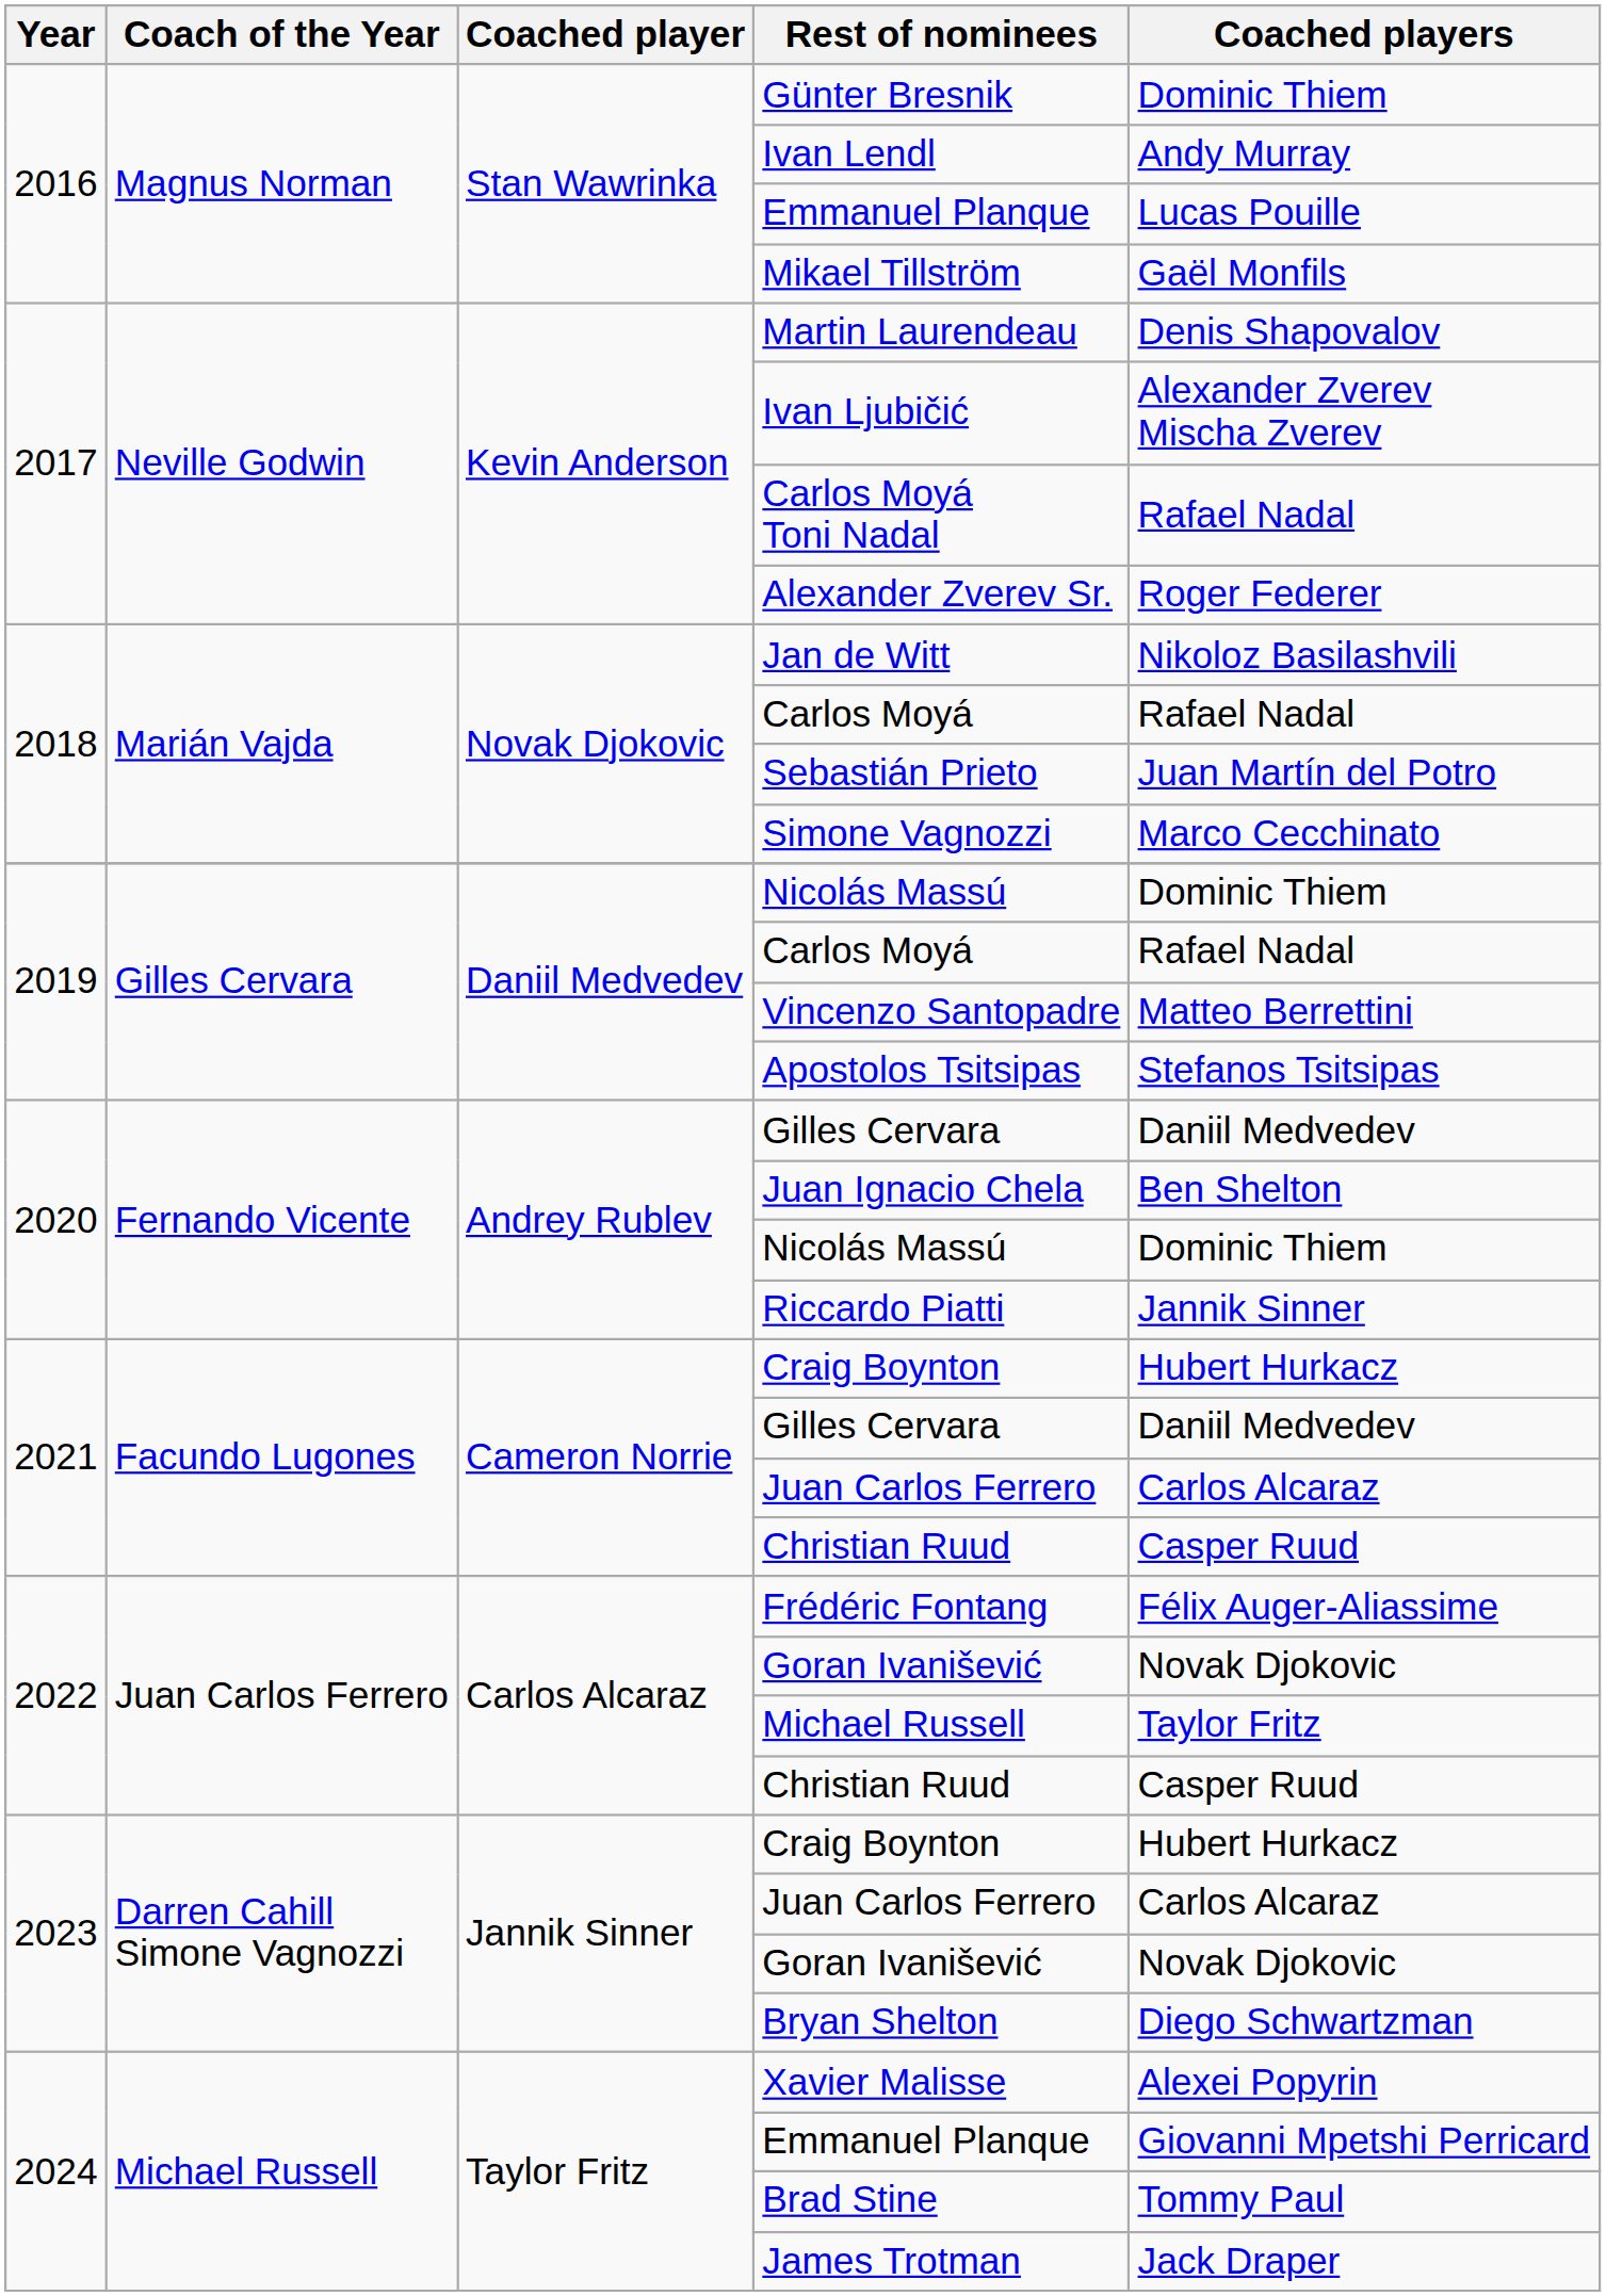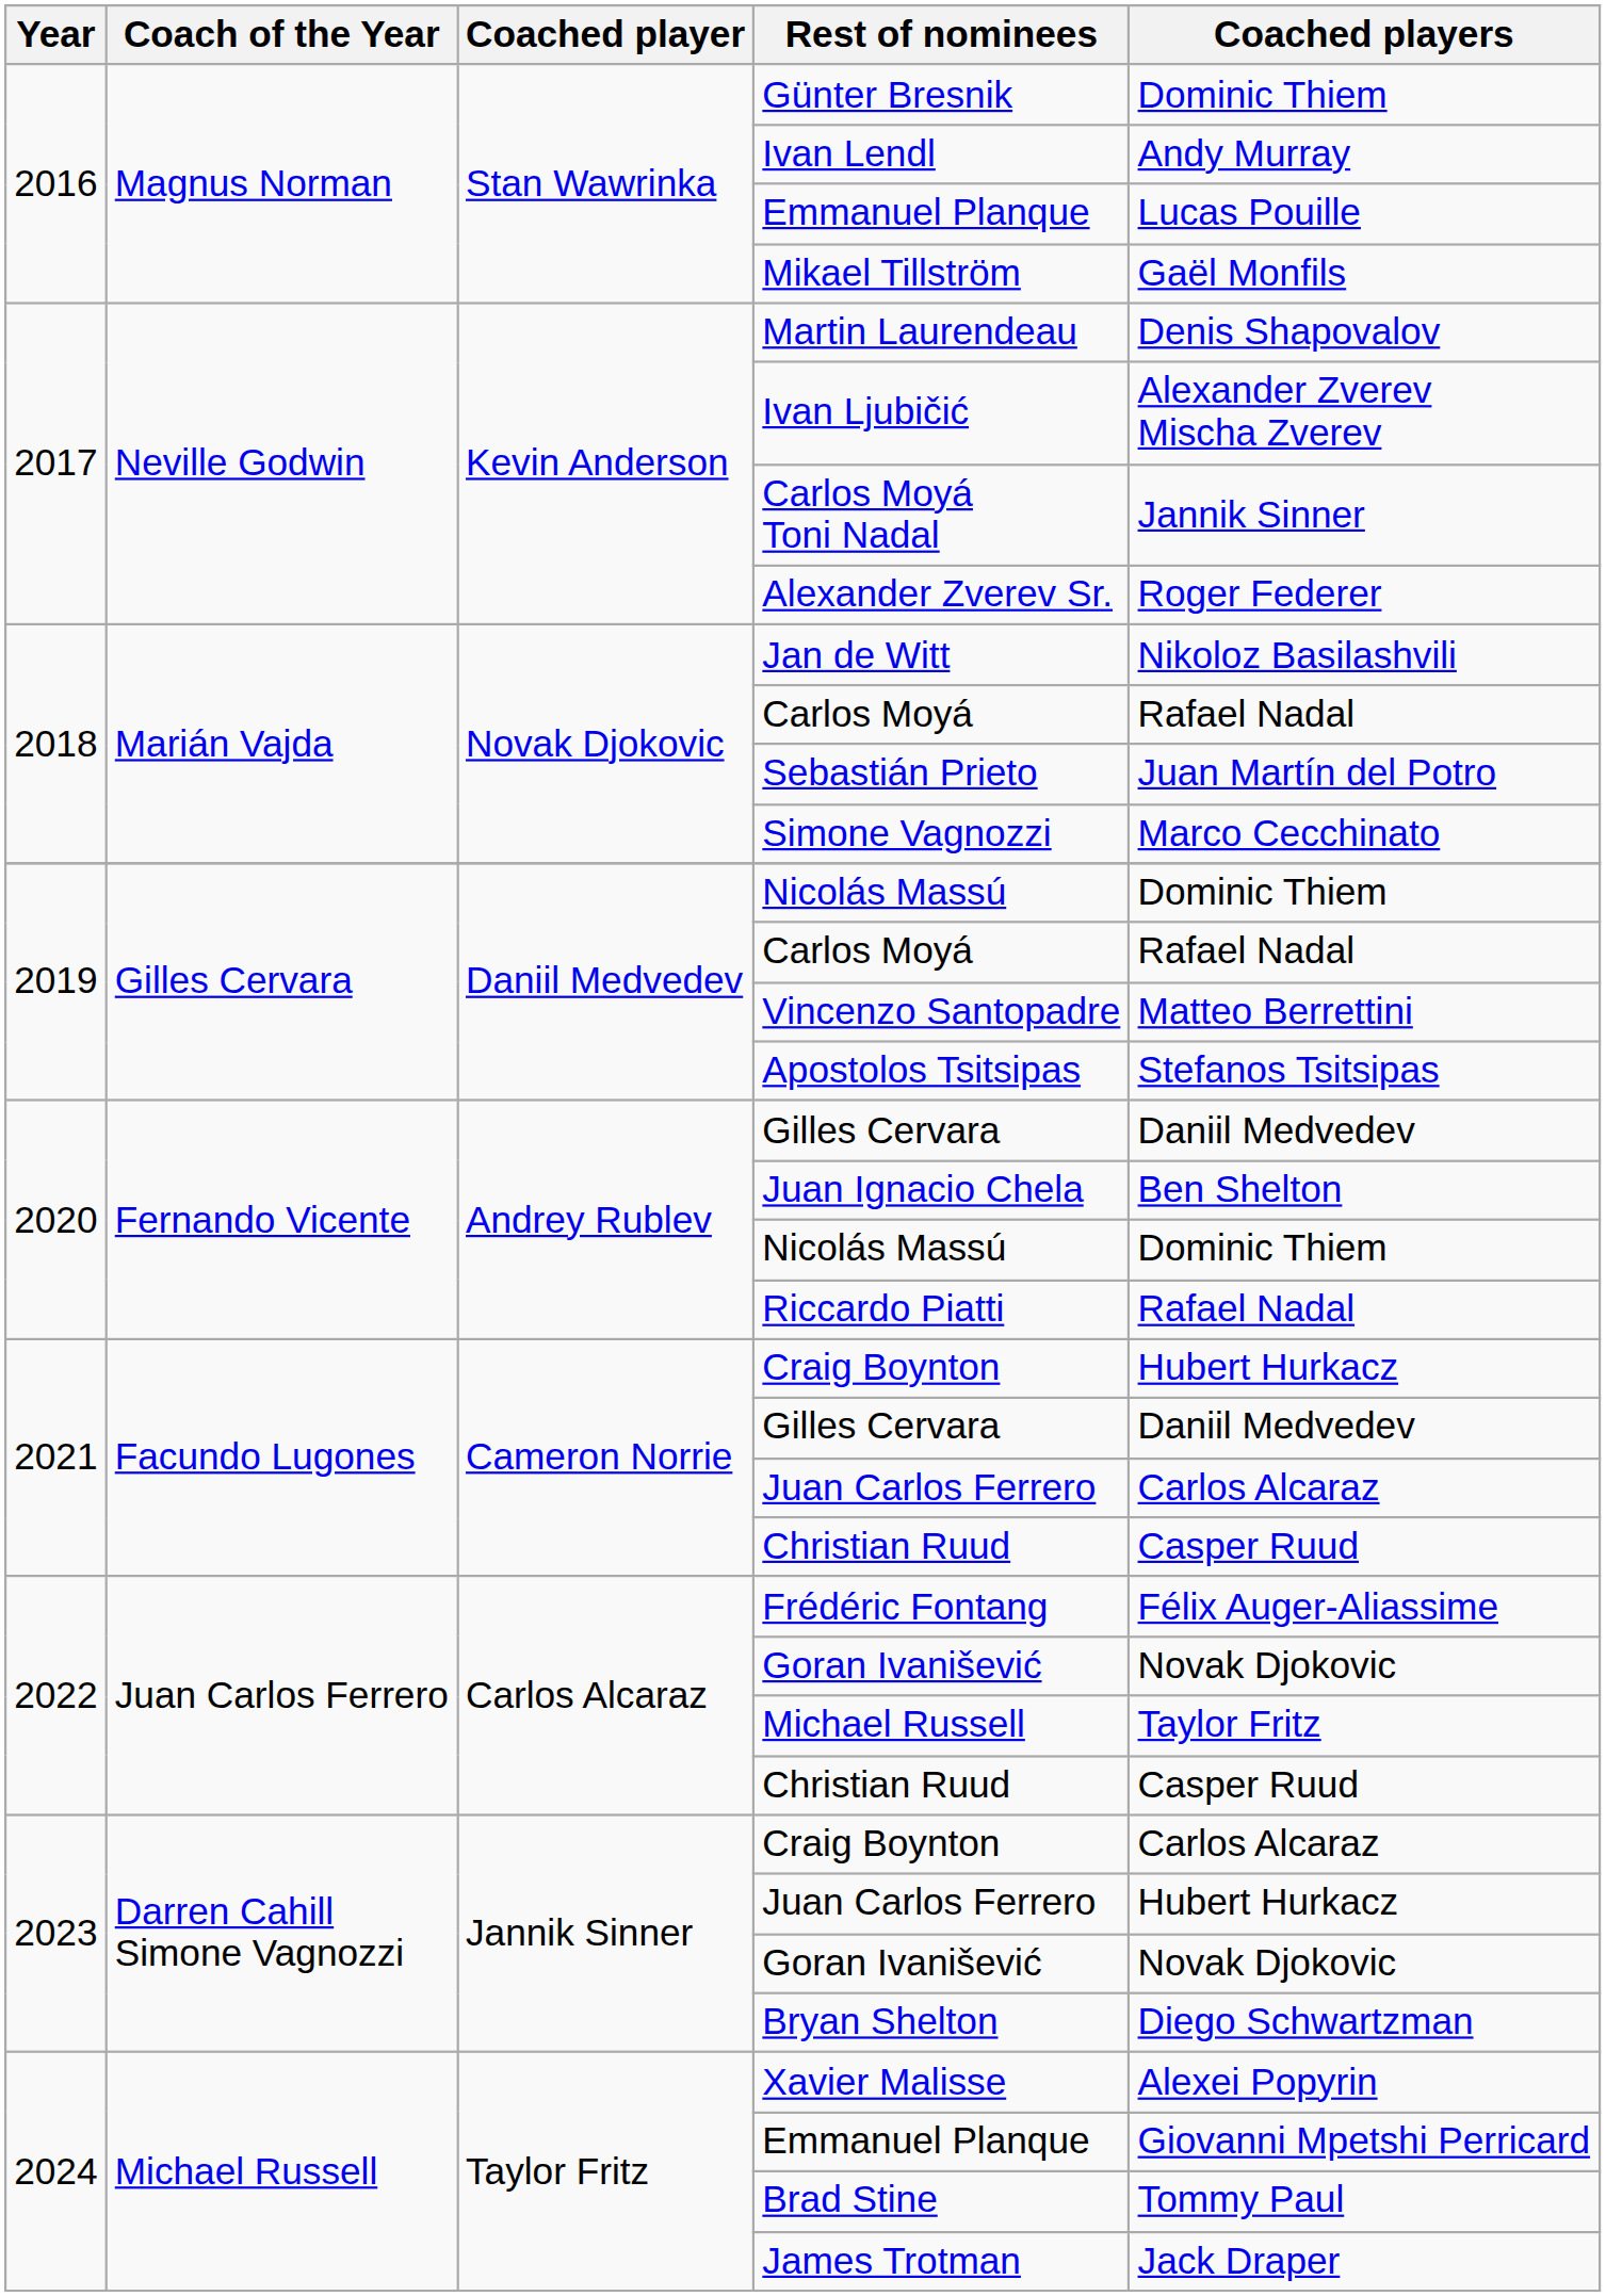Carlos Moyá Toni Nadal | Coached players: Rafael Nadal -> Jannik Sinner
Riccardo Piatti | Coached players: Jannik Sinner -> Rafael Nadal
2023 / Craig Boynton | Coached players: Hubert Hurkacz -> Carlos Alcaraz
2023 / Juan Carlos Ferrero | Coached players: Carlos Alcaraz -> Hubert Hurkacz
